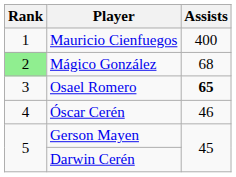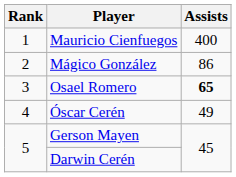Mágico González | Rank: lightgreen background -> no background
Mágico González | Assists: 68 -> 86
Óscar Cerén | Assists: 46 -> 49
